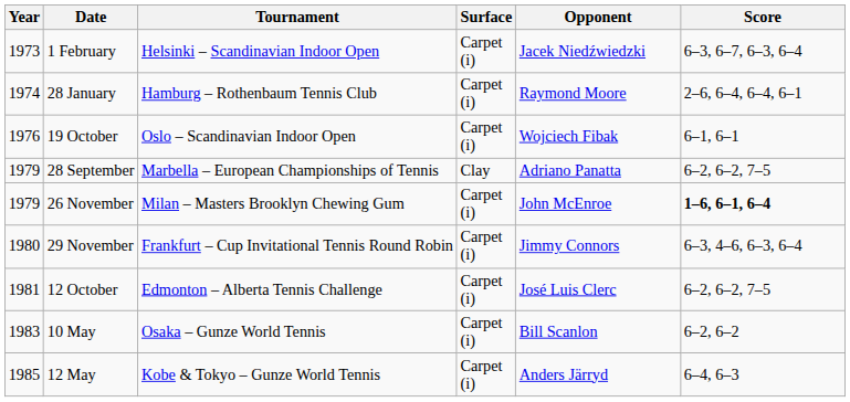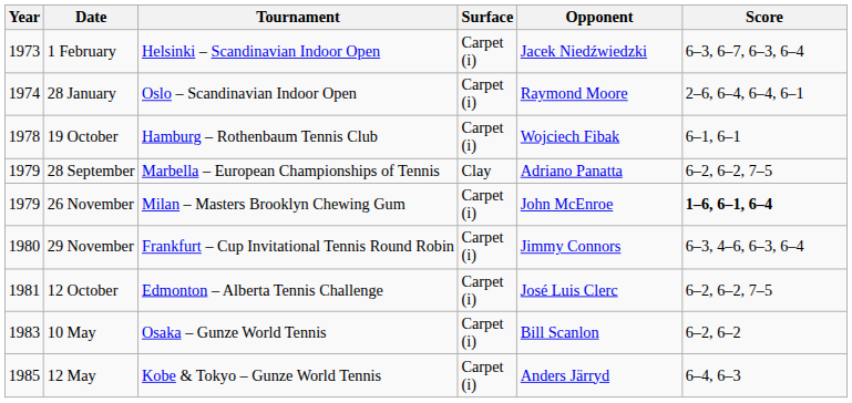28 January | Tournament: Hamburg – Rothenbaum Tennis Club -> Oslo – Scandinavian Indoor Open
19 October | Year: 1976 -> 1978
19 October | Tournament: Oslo – Scandinavian Indoor Open -> Hamburg – Rothenbaum Tennis Club
